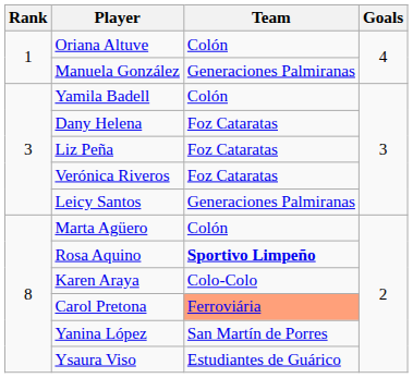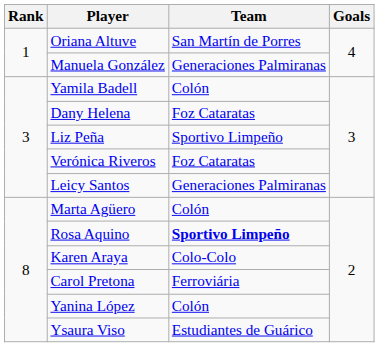Oriana Altuve | Team: Colón -> San Martín de Porres
Liz Peña | Team: Foz Cataratas -> Sportivo Limpeño
Carol Pretona | Team: lightsalmon background -> no background
Yanina López | Team: San Martín de Porres -> Colón
